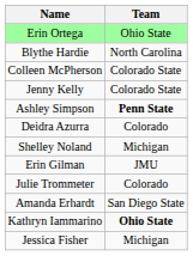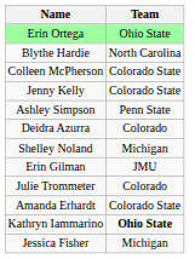Ashley Simpson | Team: bold -> normal
Amanda Erhardt | Team: San Diego State -> Colorado State
